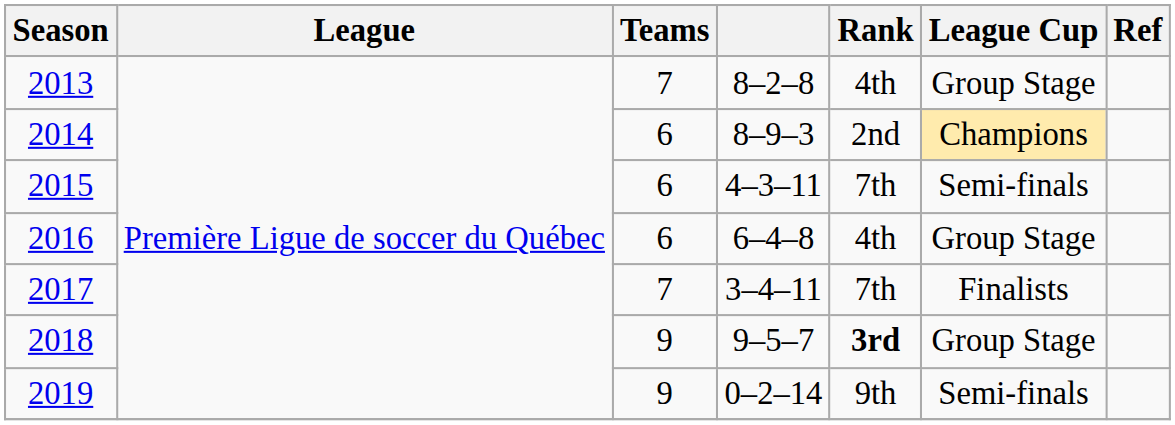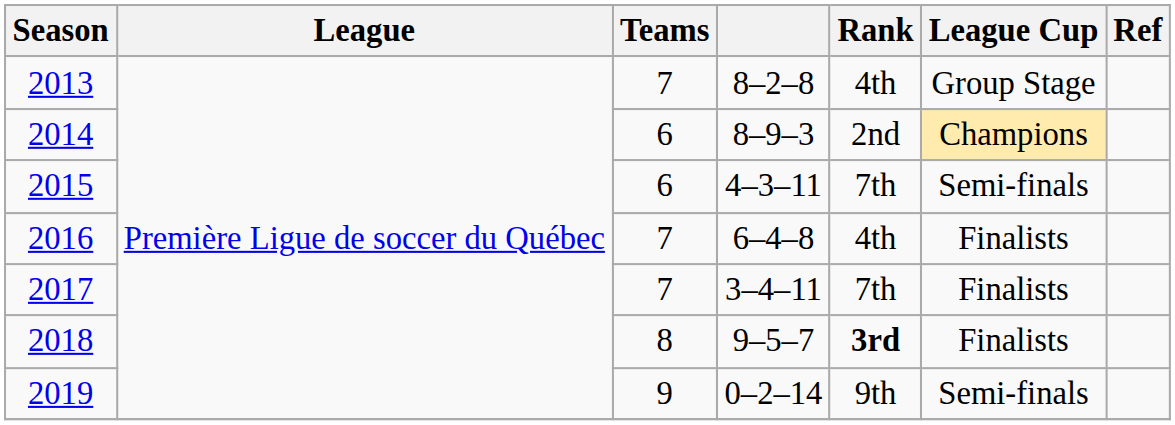2016 | Teams: 6 -> 7
2016 | League Cup: Group Stage -> Finalists
2018 | Teams: 9 -> 8
2018 | League Cup: Group Stage -> Finalists
